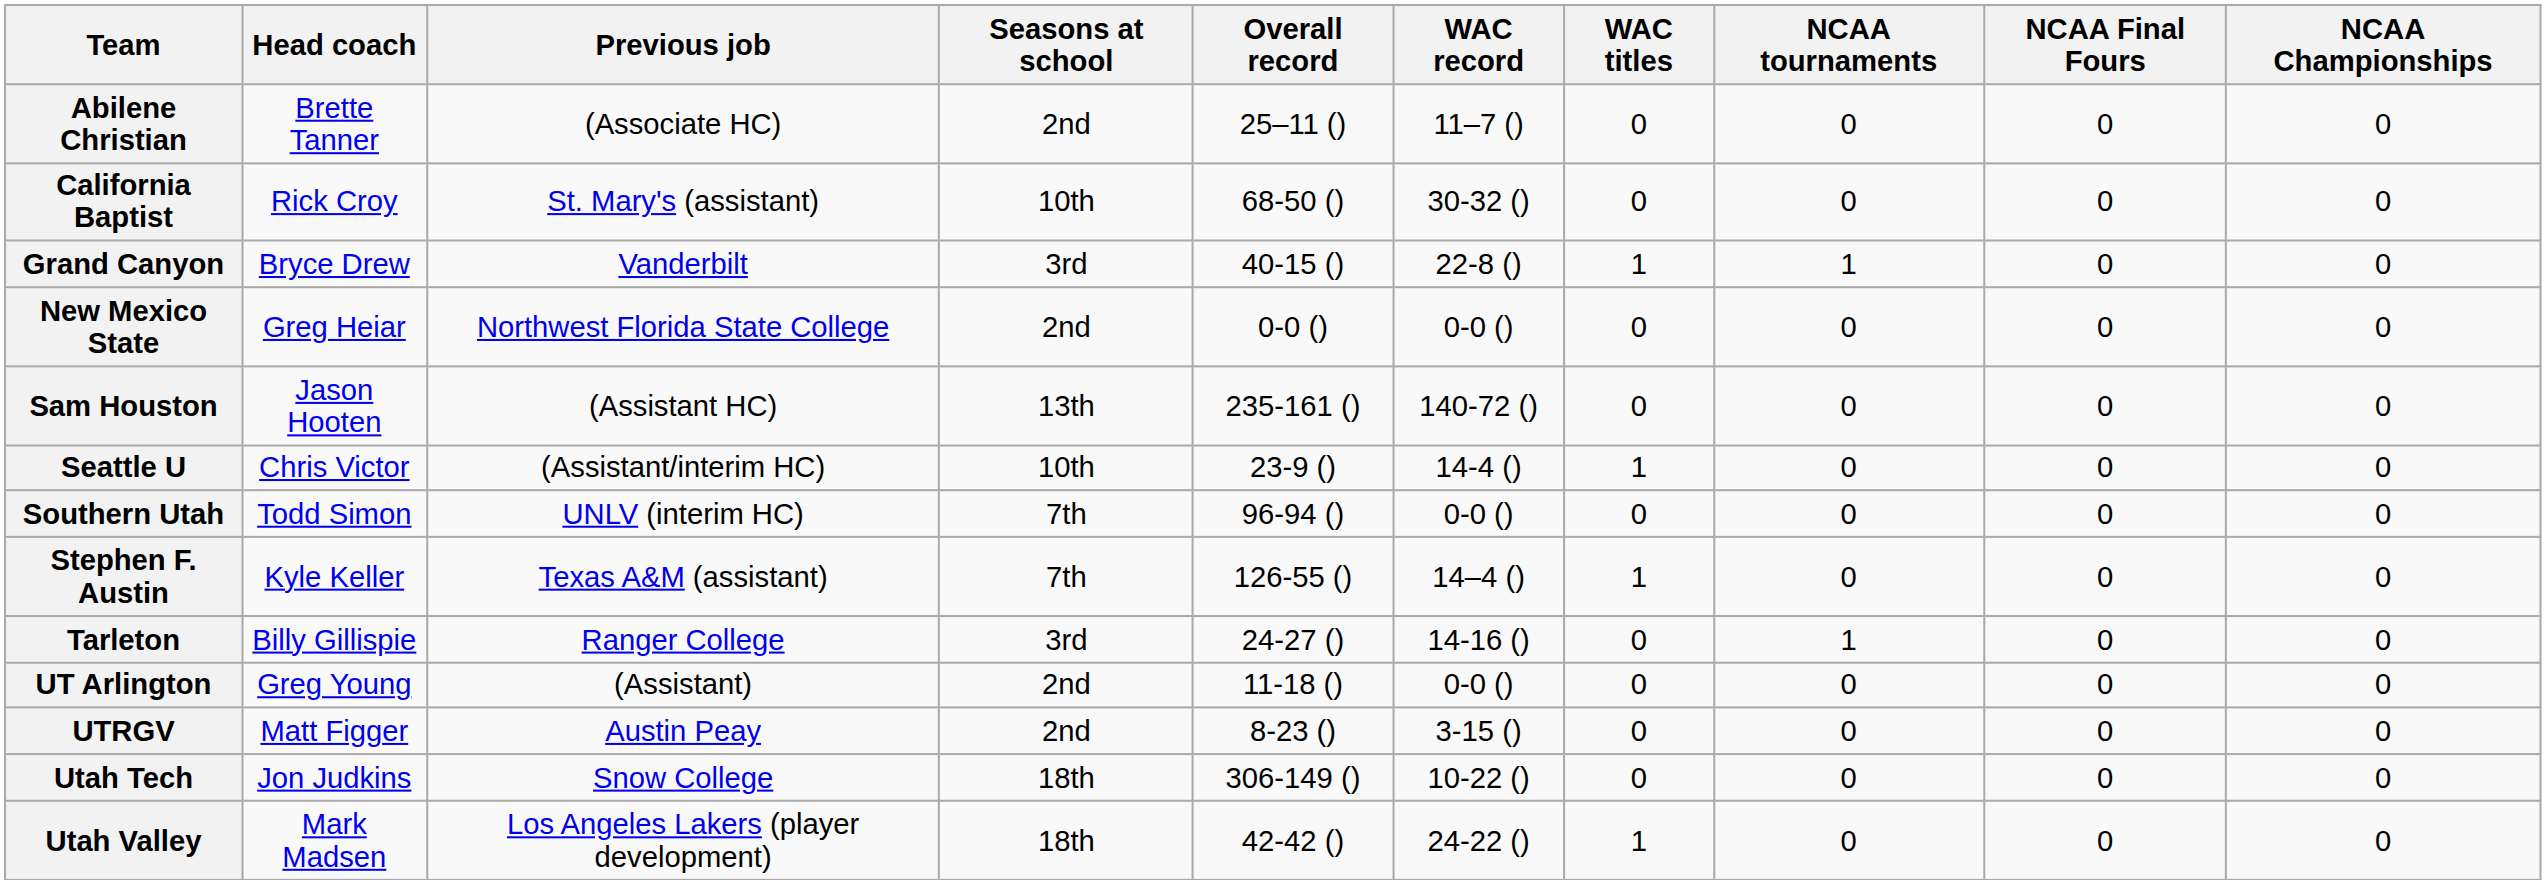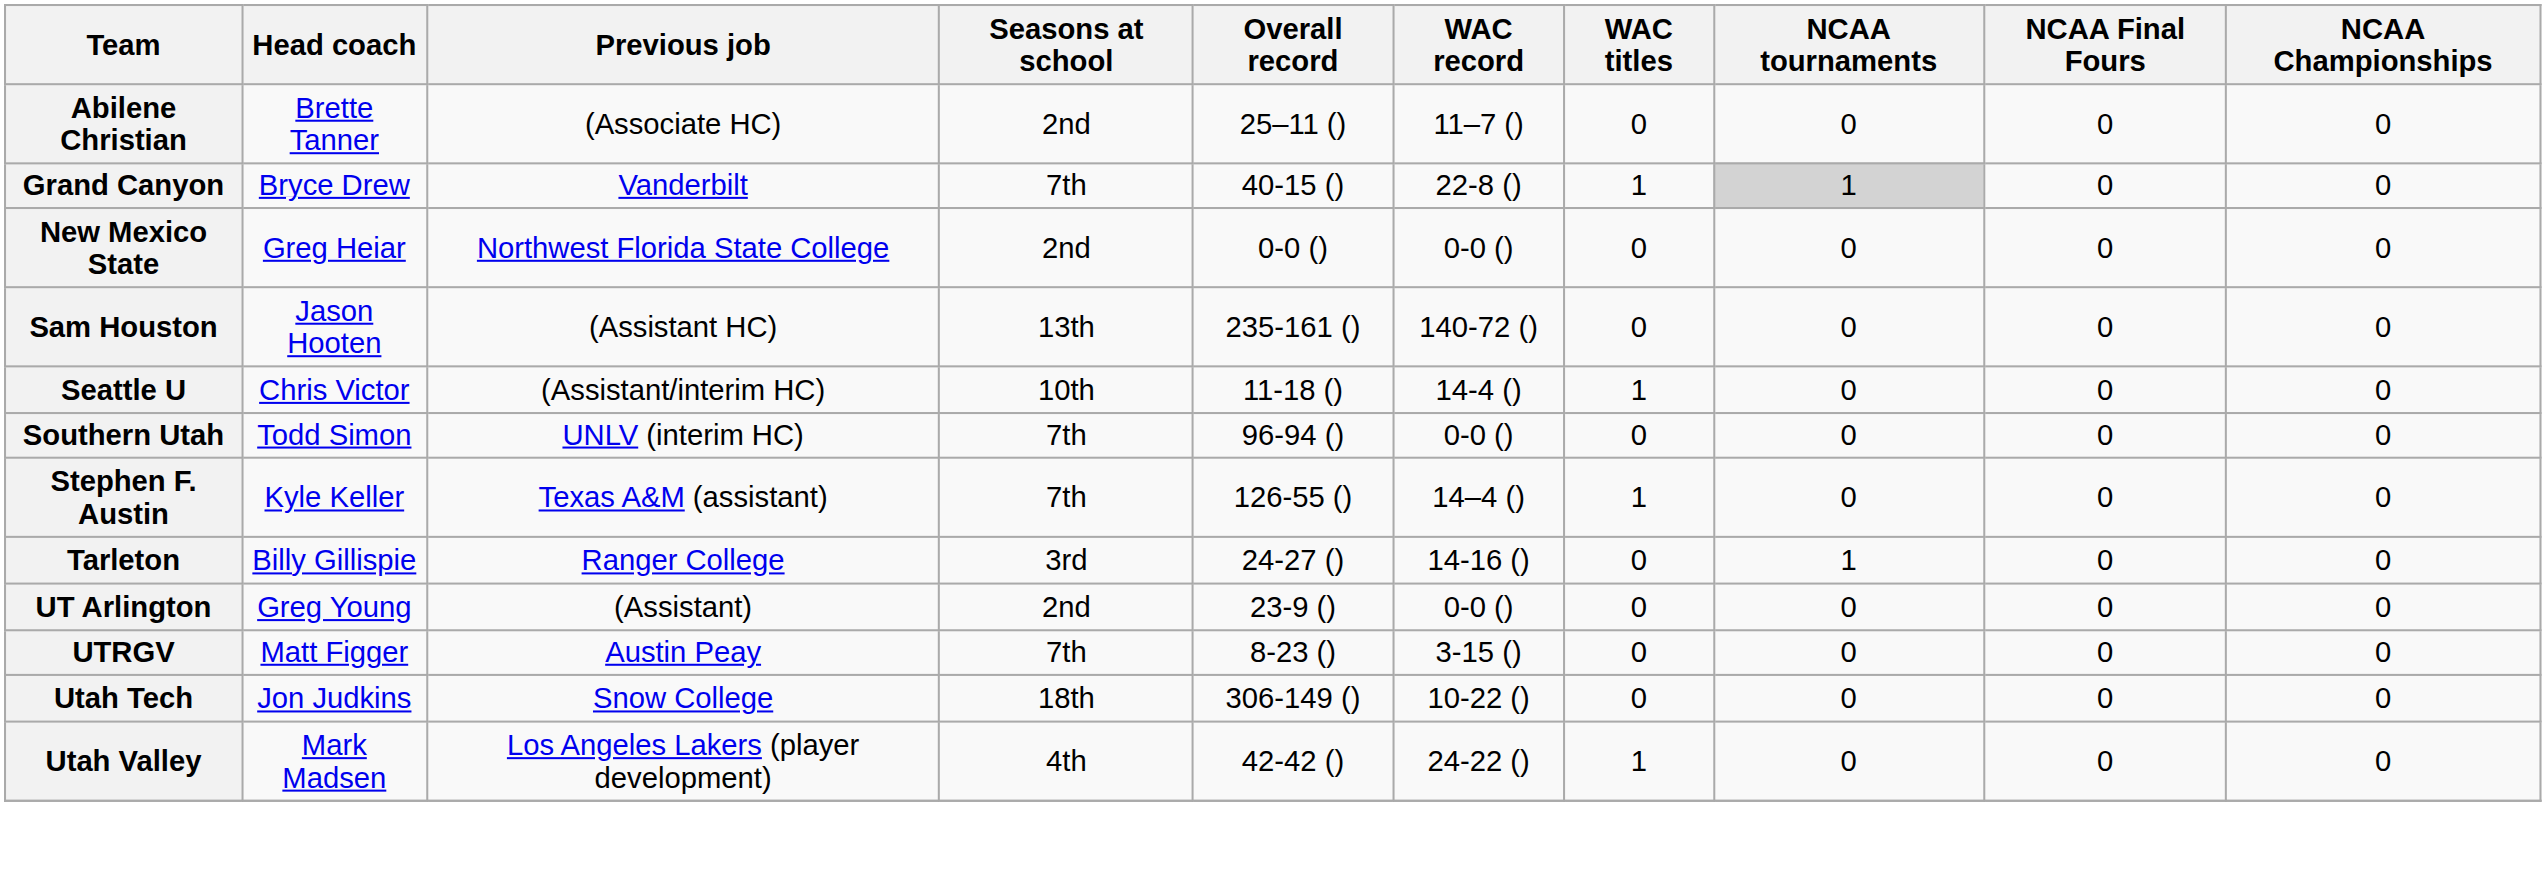- row: California Baptist | Rick Croy | St. Mary's (assistant) | 10th | 68-50 () | 30-32 () | 0 | 0 | 0 | 0
Grand Canyon | Seasons at school: 3rd -> 7th
Grand Canyon | NCAA tournaments: no background -> lightgrey background
Seattle U | Overall record: 23-9 () -> 11-18 ()
UT Arlington | Overall record: 11-18 () -> 23-9 ()
UTRGV | Seasons at school: 2nd -> 7th
Utah Valley | Seasons at school: 18th -> 4th
